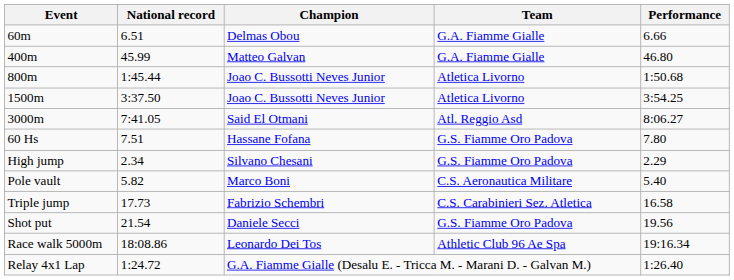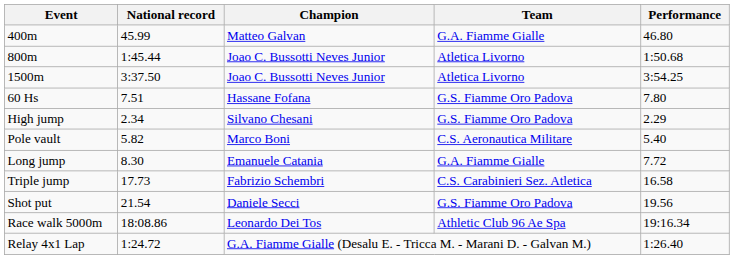- row: 60m | 6.51 | Delmas Obou | G.A. Fiamme Gialle | 6.66
- row: 3000m | 7:41.05 | Said El Otmani | Atl. Reggio Asd | 8:06.27
+ row: Long jump | 8.30 | Emanuele Catania | G.A. Fiamme Gialle | 7.72
